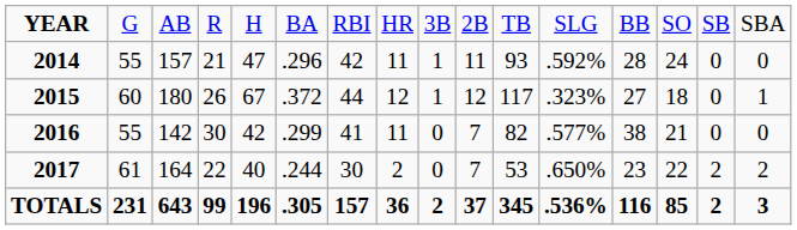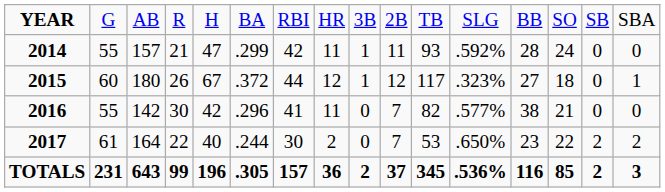2014 | column 6: .296 -> .299
2016 | column 6: .299 -> .296
